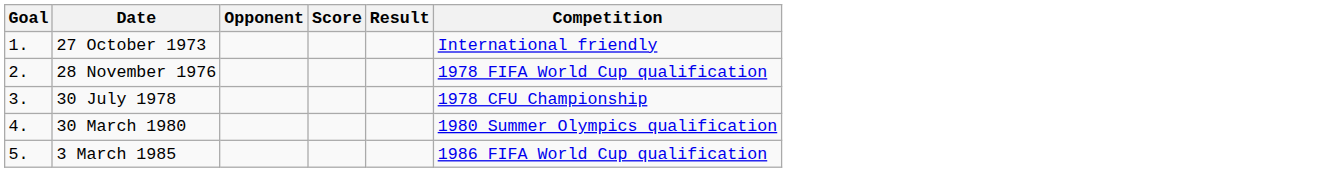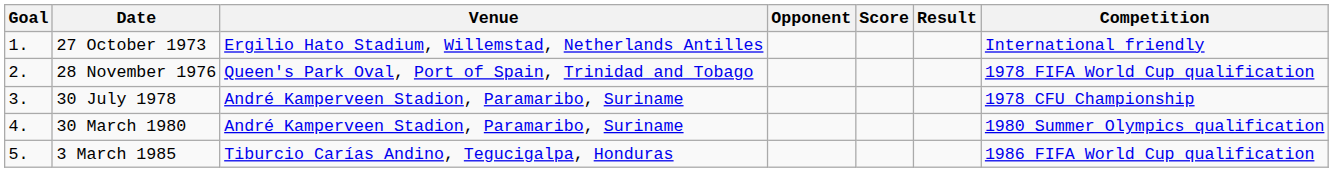+ column: Venue | Ergilio Hato Stadium, Willemstad, Netherlands Antilles | Queen's Park Oval, Port of Spain, Trinidad and Tobago | André Kamperveen Stadion, Paramaribo, Suriname | André Kamperveen Stadion, Paramaribo, Suriname | Tiburcio Carías Andino, Tegucigalpa, Honduras
